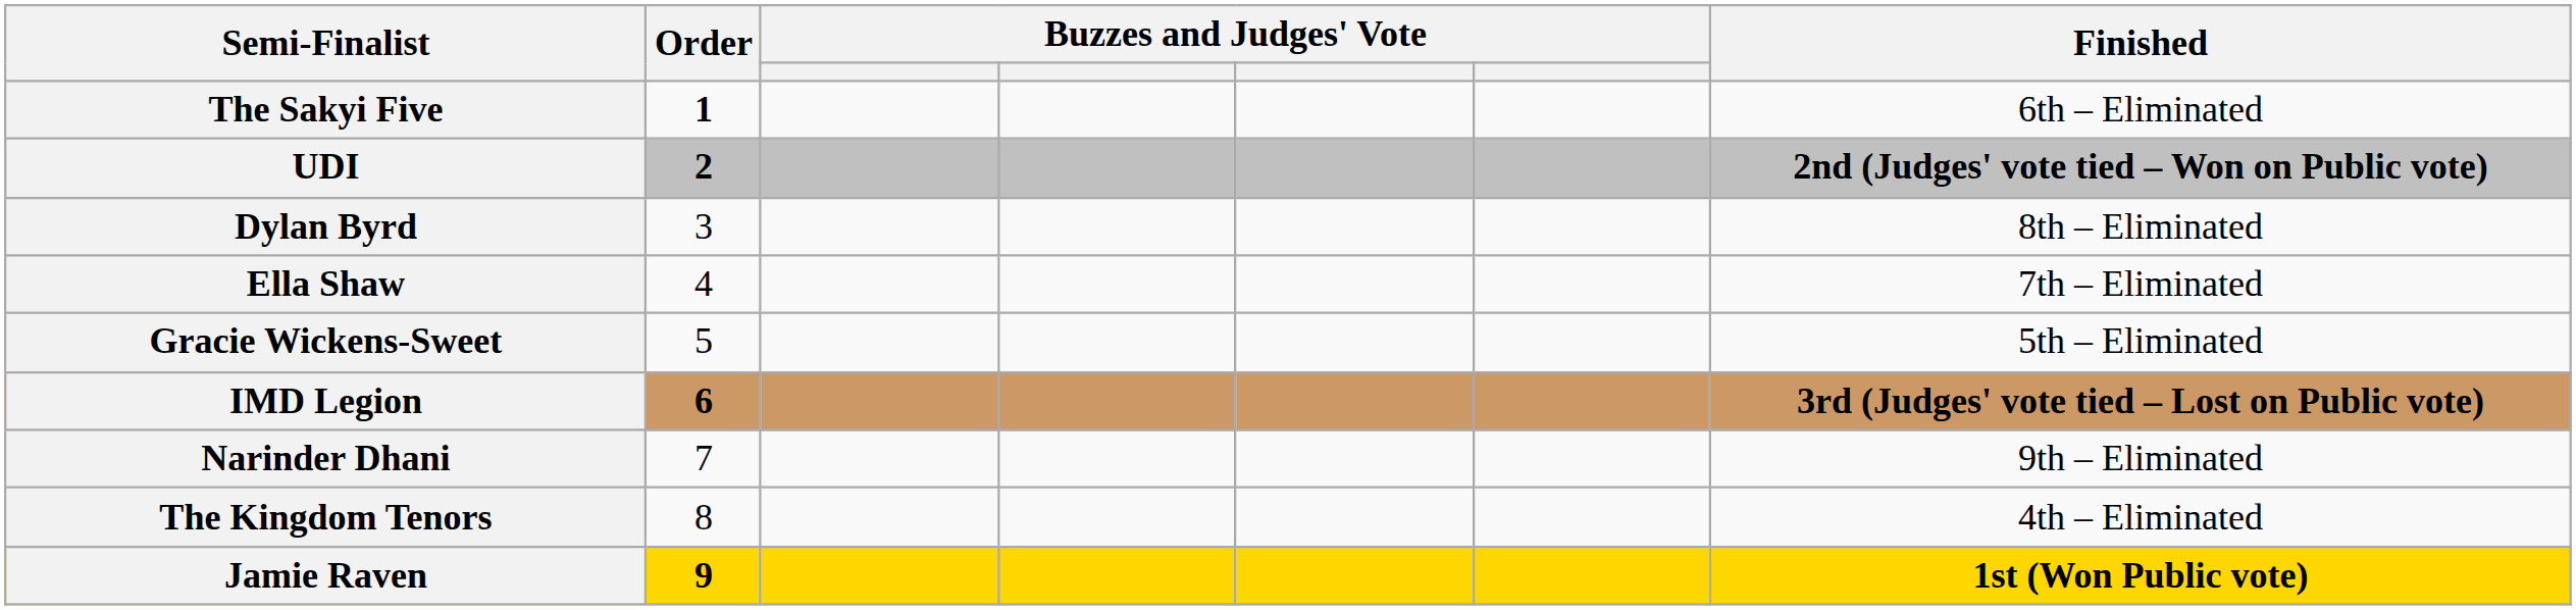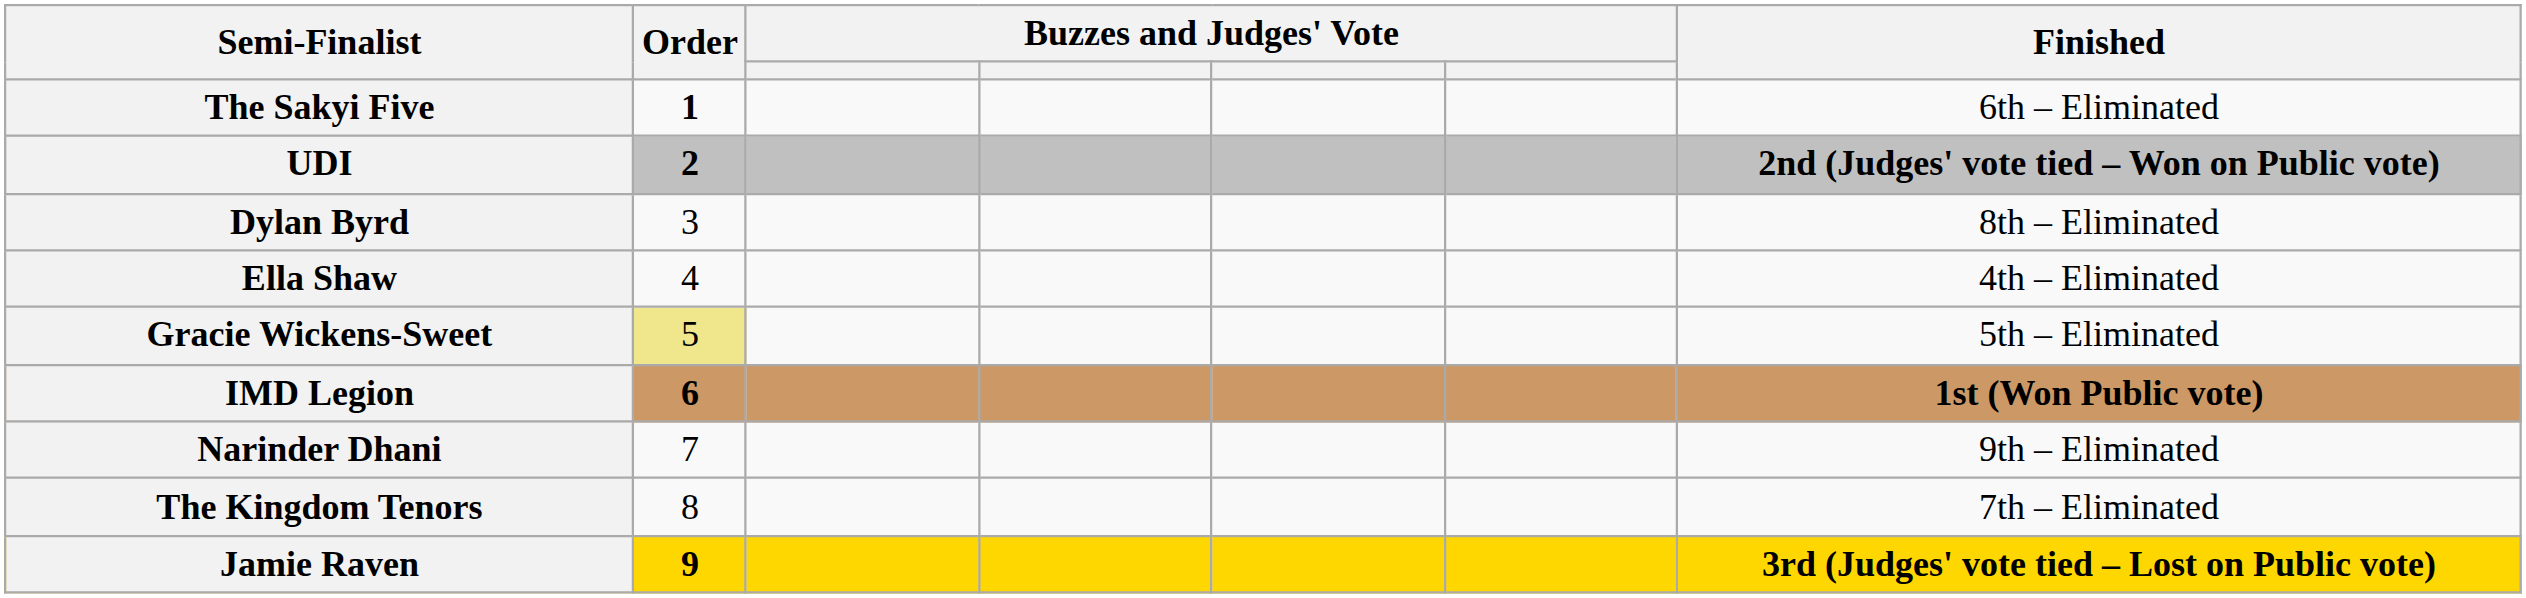Ella Shaw | Finished: 7th – Eliminated -> 4th – Eliminated
Gracie Wickens-Sweet | Order: no background -> khaki background
IMD Legion | Finished: 3rd (Judges' vote tied – Lost on Public vote) -> 1st (Won Public vote)
The Kingdom Tenors | Finished: 4th – Eliminated -> 7th – Eliminated
Jamie Raven | Finished: 1st (Won Public vote) -> 3rd (Judges' vote tied – Lost on Public vote)
